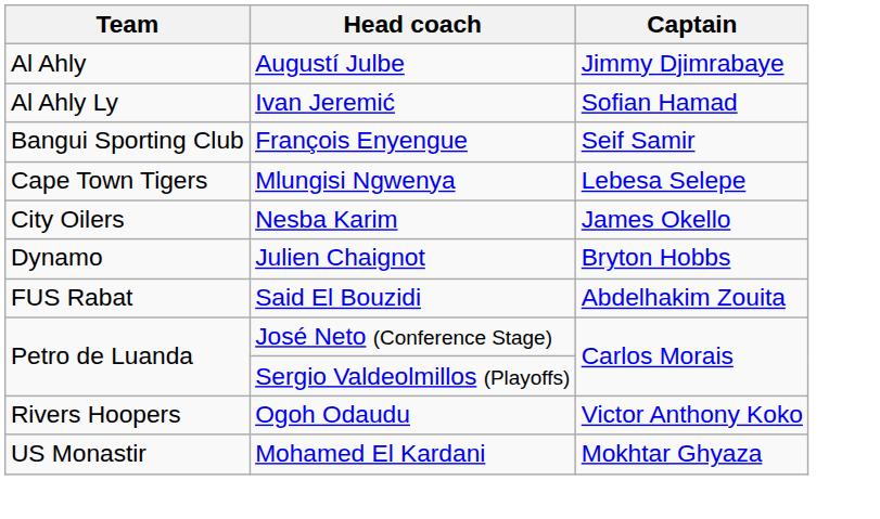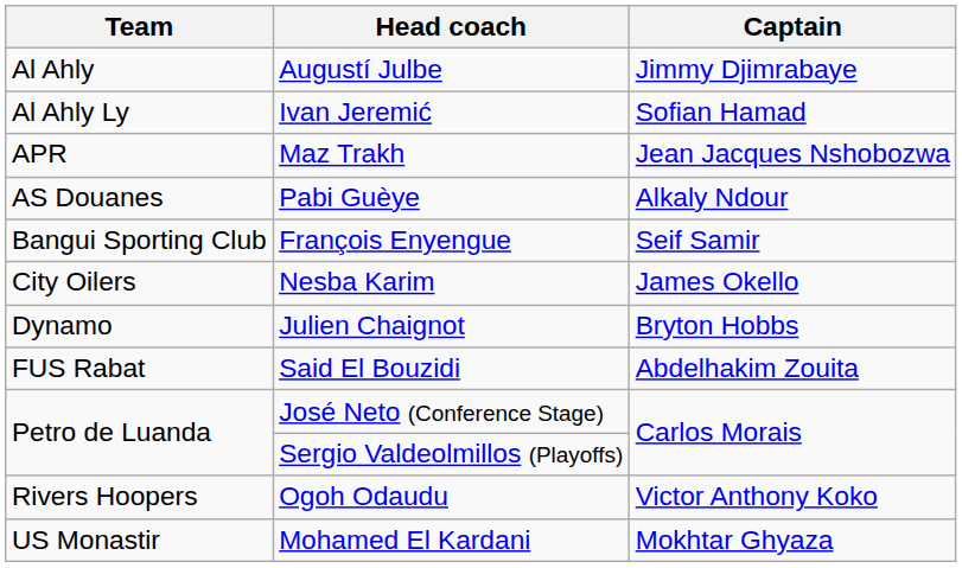+ row: APR | Maz Trakh | Jean Jacques Nshobozwa
+ row: AS Douanes | Pabi Guèye | Alkaly Ndour
- row: Cape Town Tigers | Mlungisi Ngwenya | Lebesa Selepe
